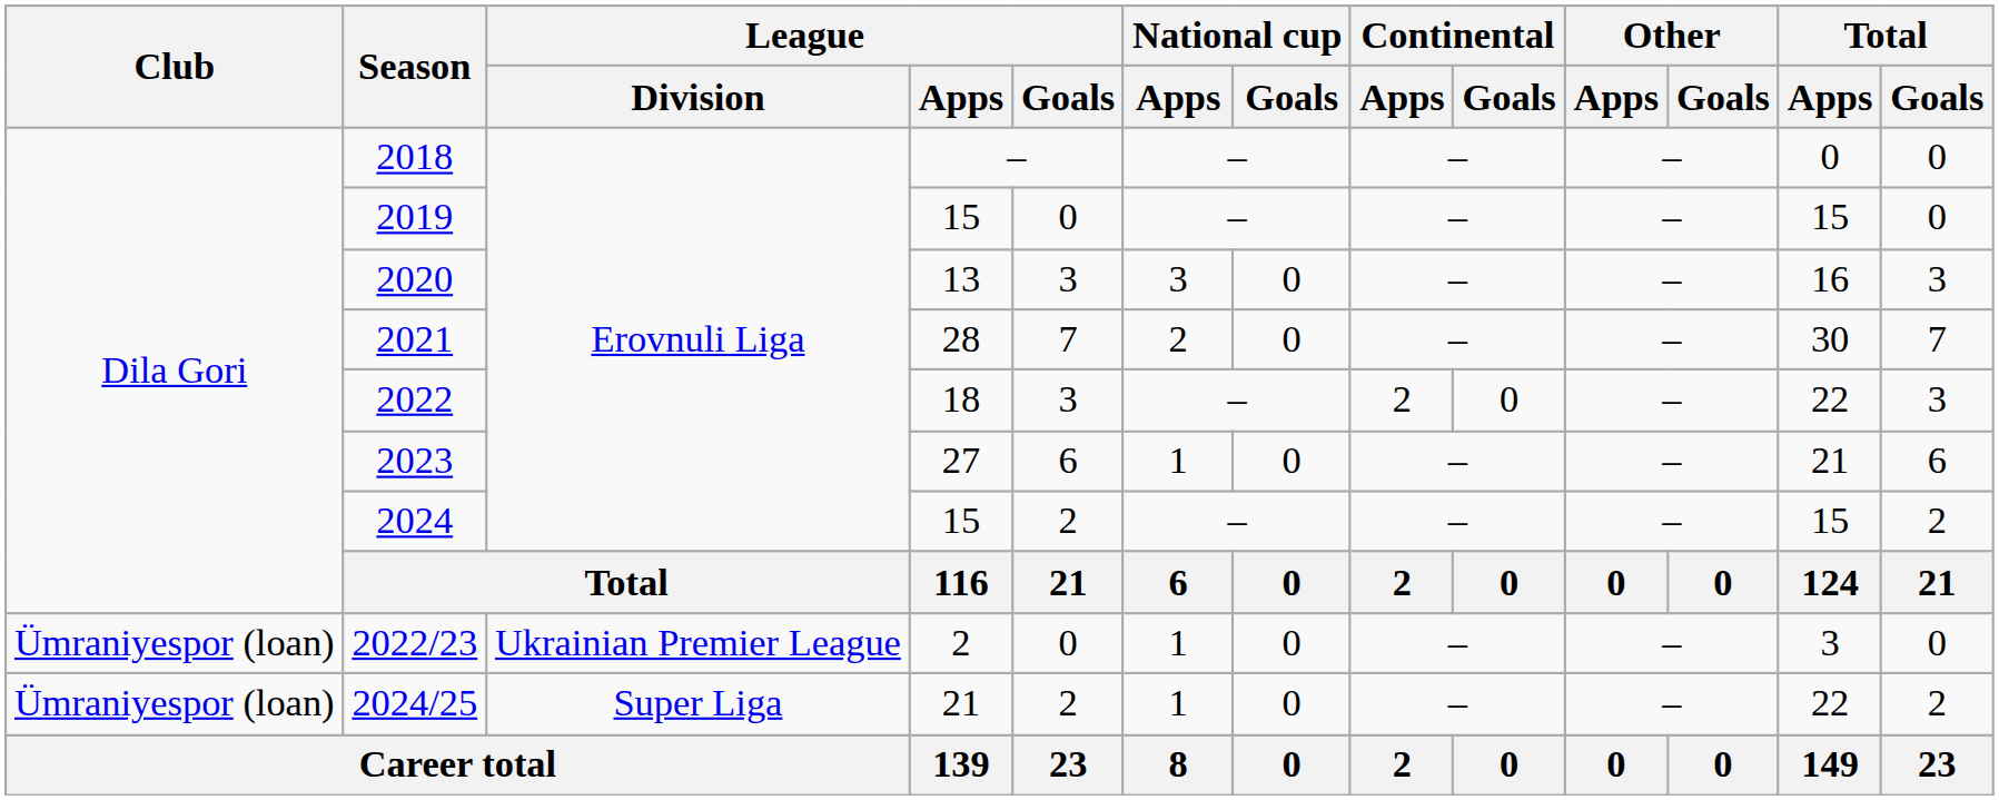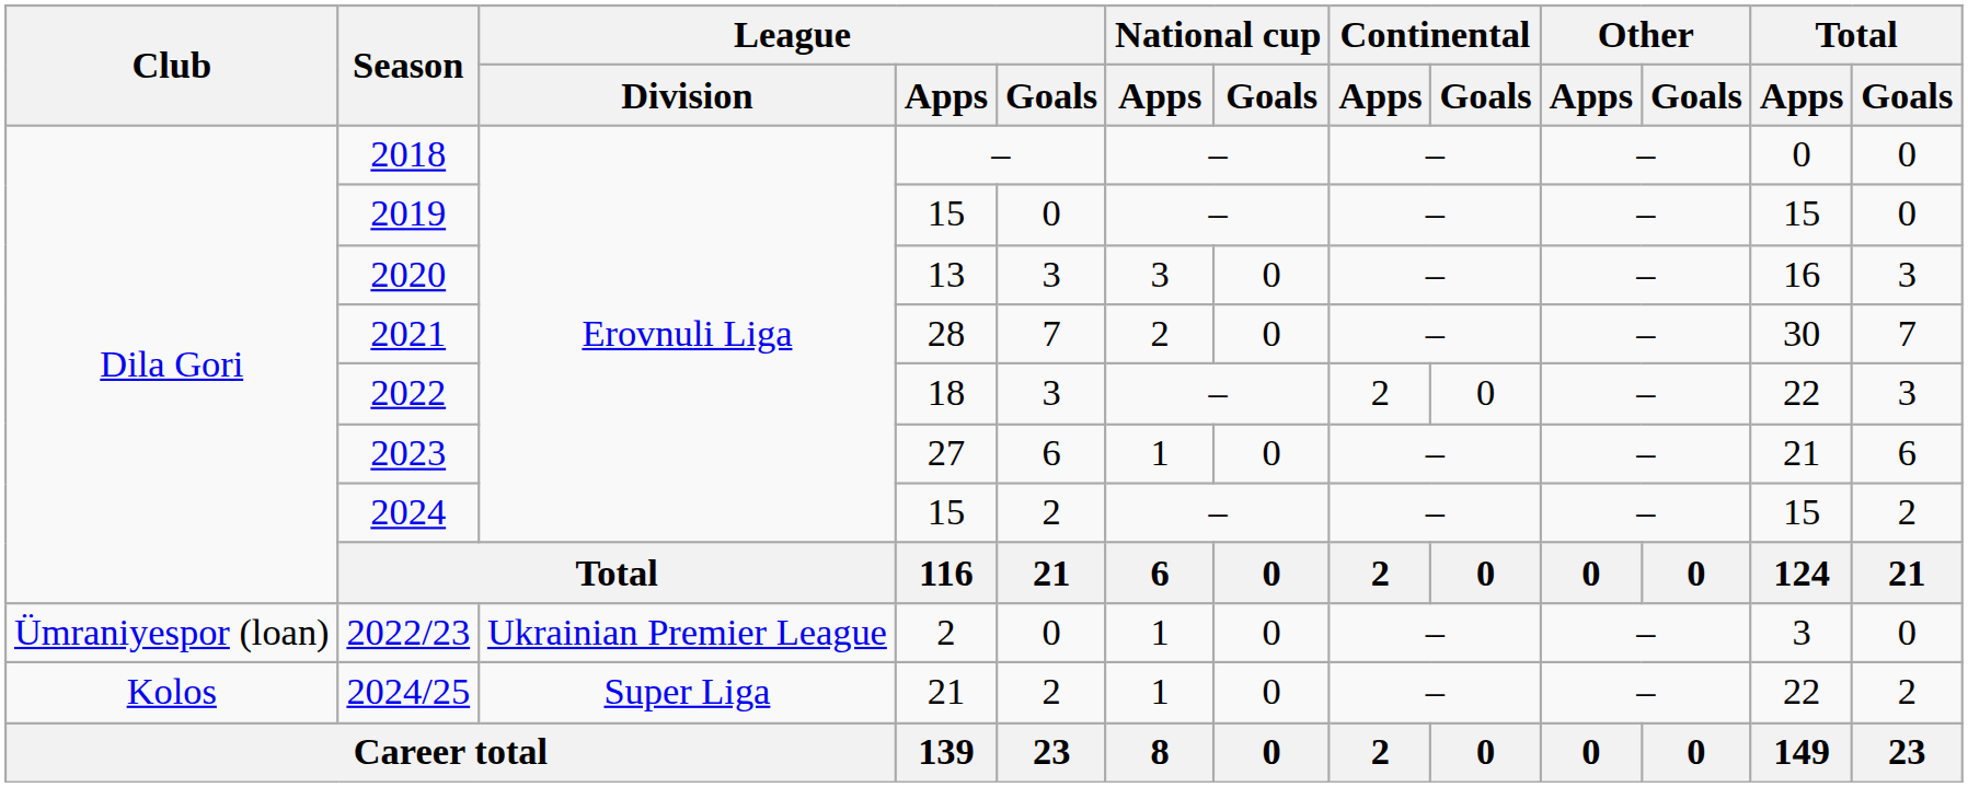2024/25 | Club: Ümraniyespor (loan) -> Kolos
